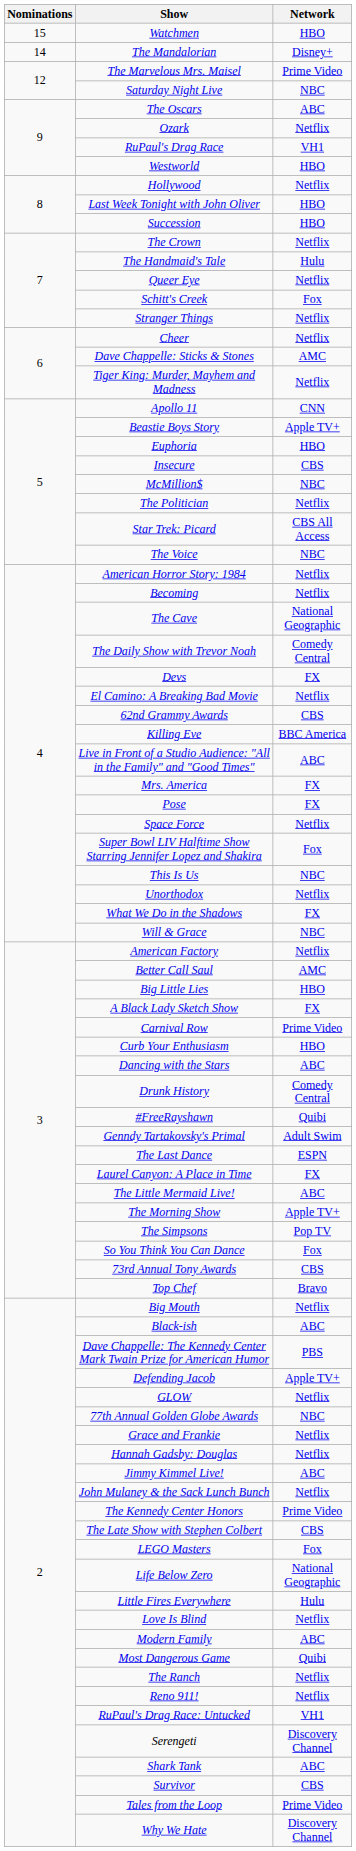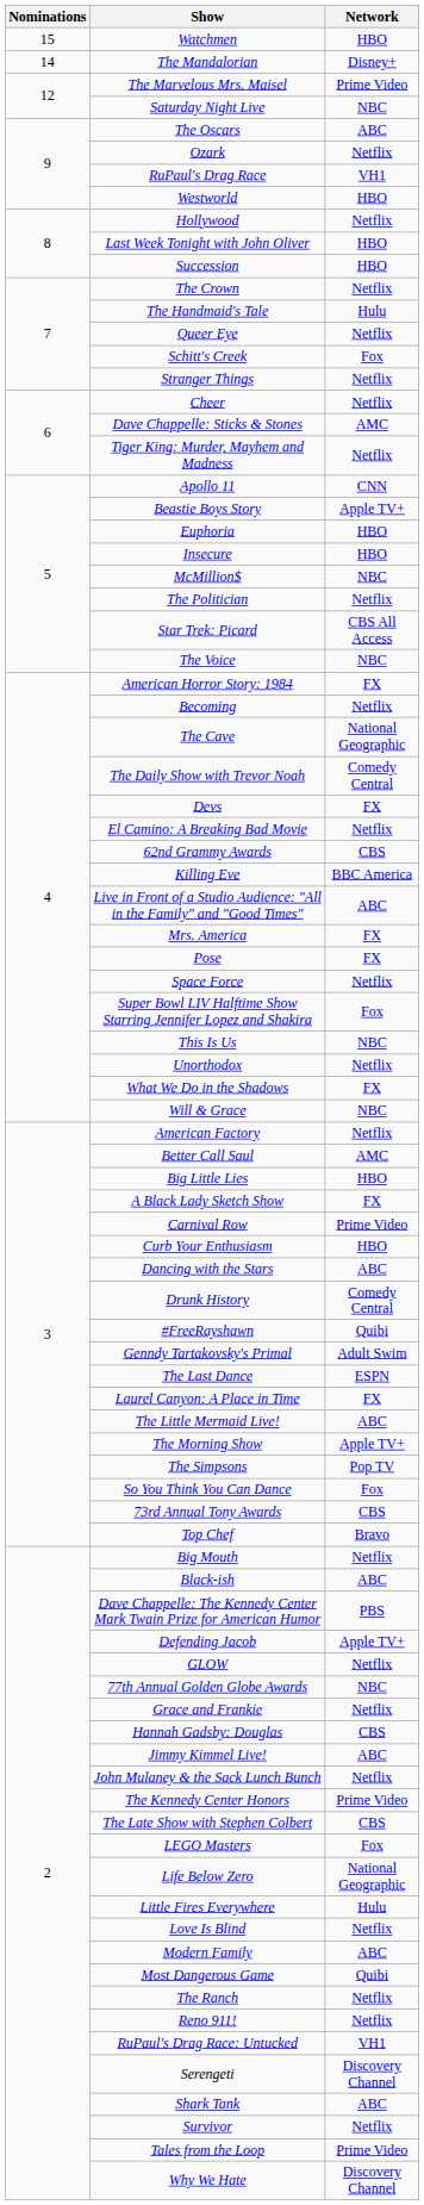Insecure | Network: CBS -> HBO
American Horror Story: 1984 | Network: Netflix -> FX
Hannah Gadsby: Douglas | Network: Netflix -> CBS
Survivor | Network: CBS -> Netflix
